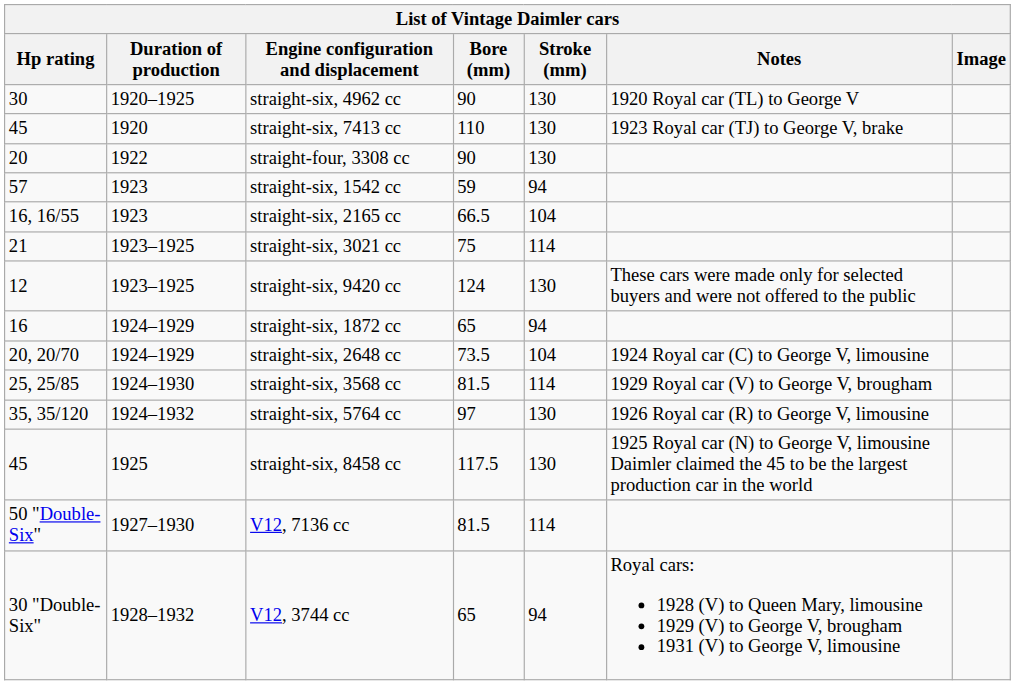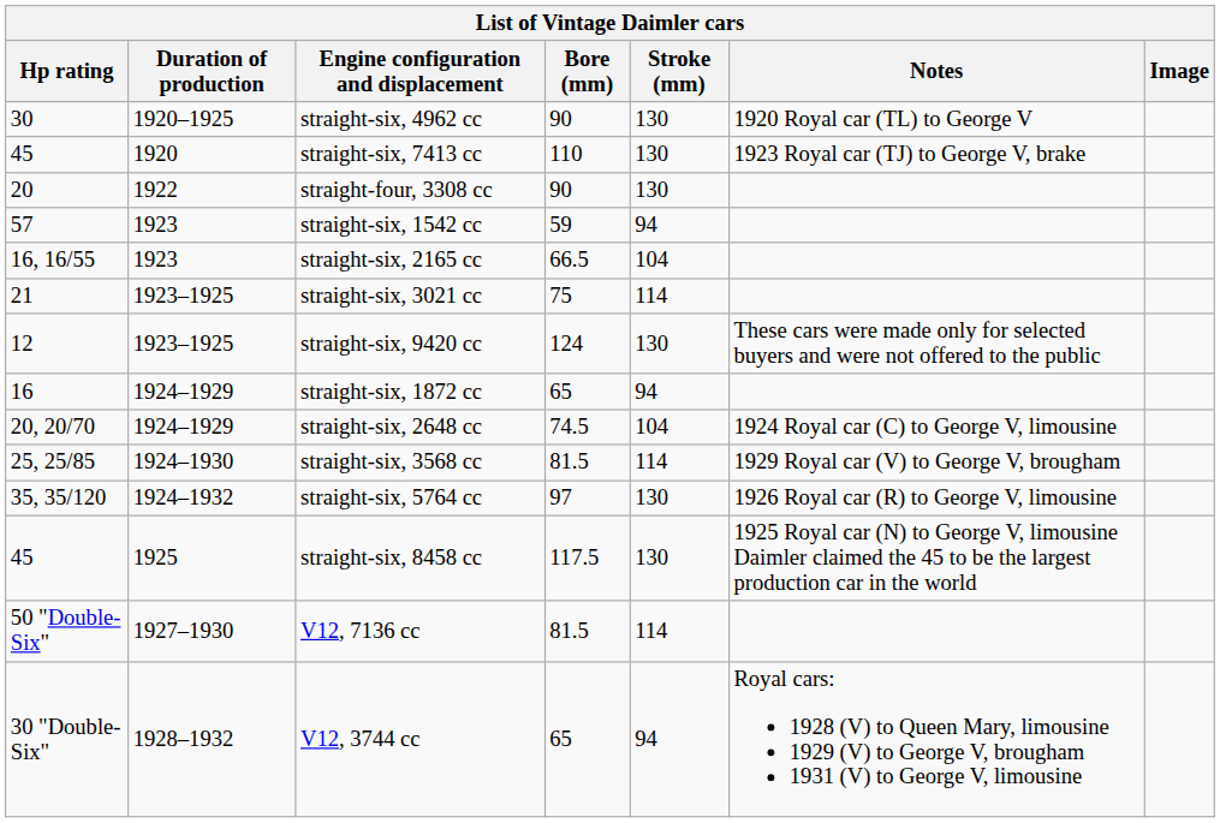straight-six, 2648 cc | Bore (mm): 73.5 -> 74.5
